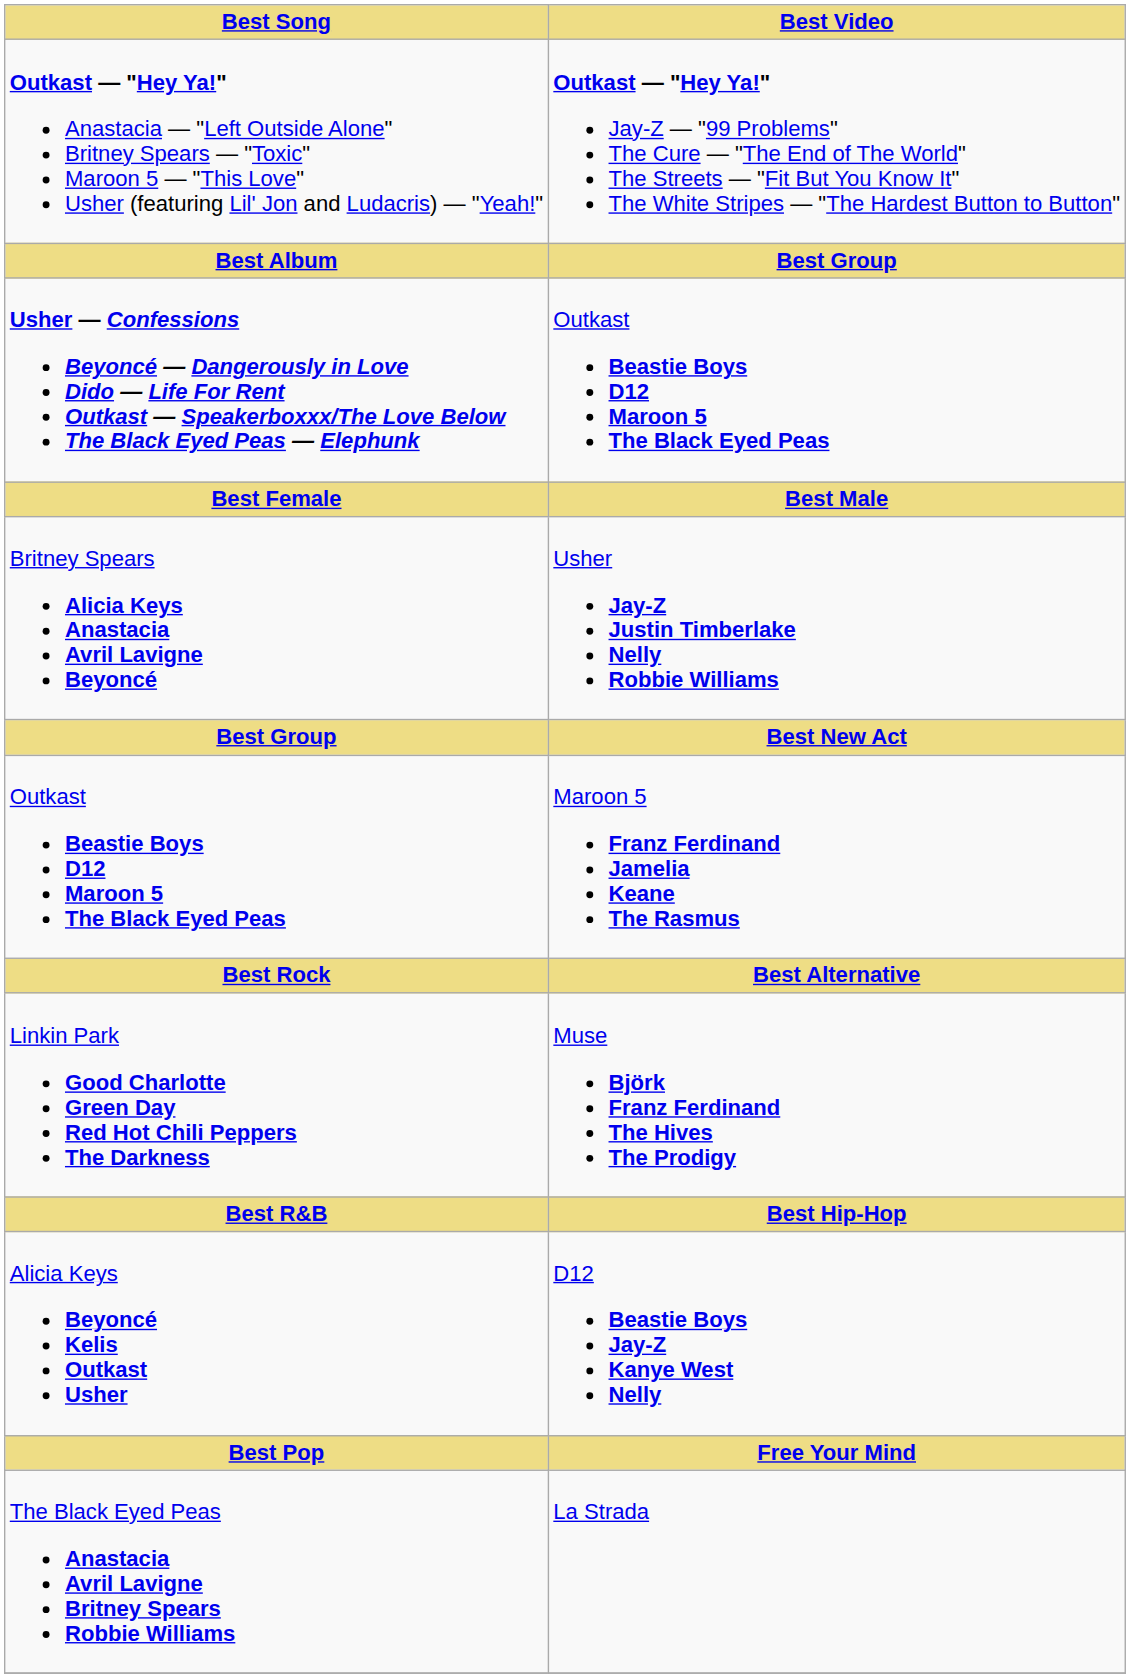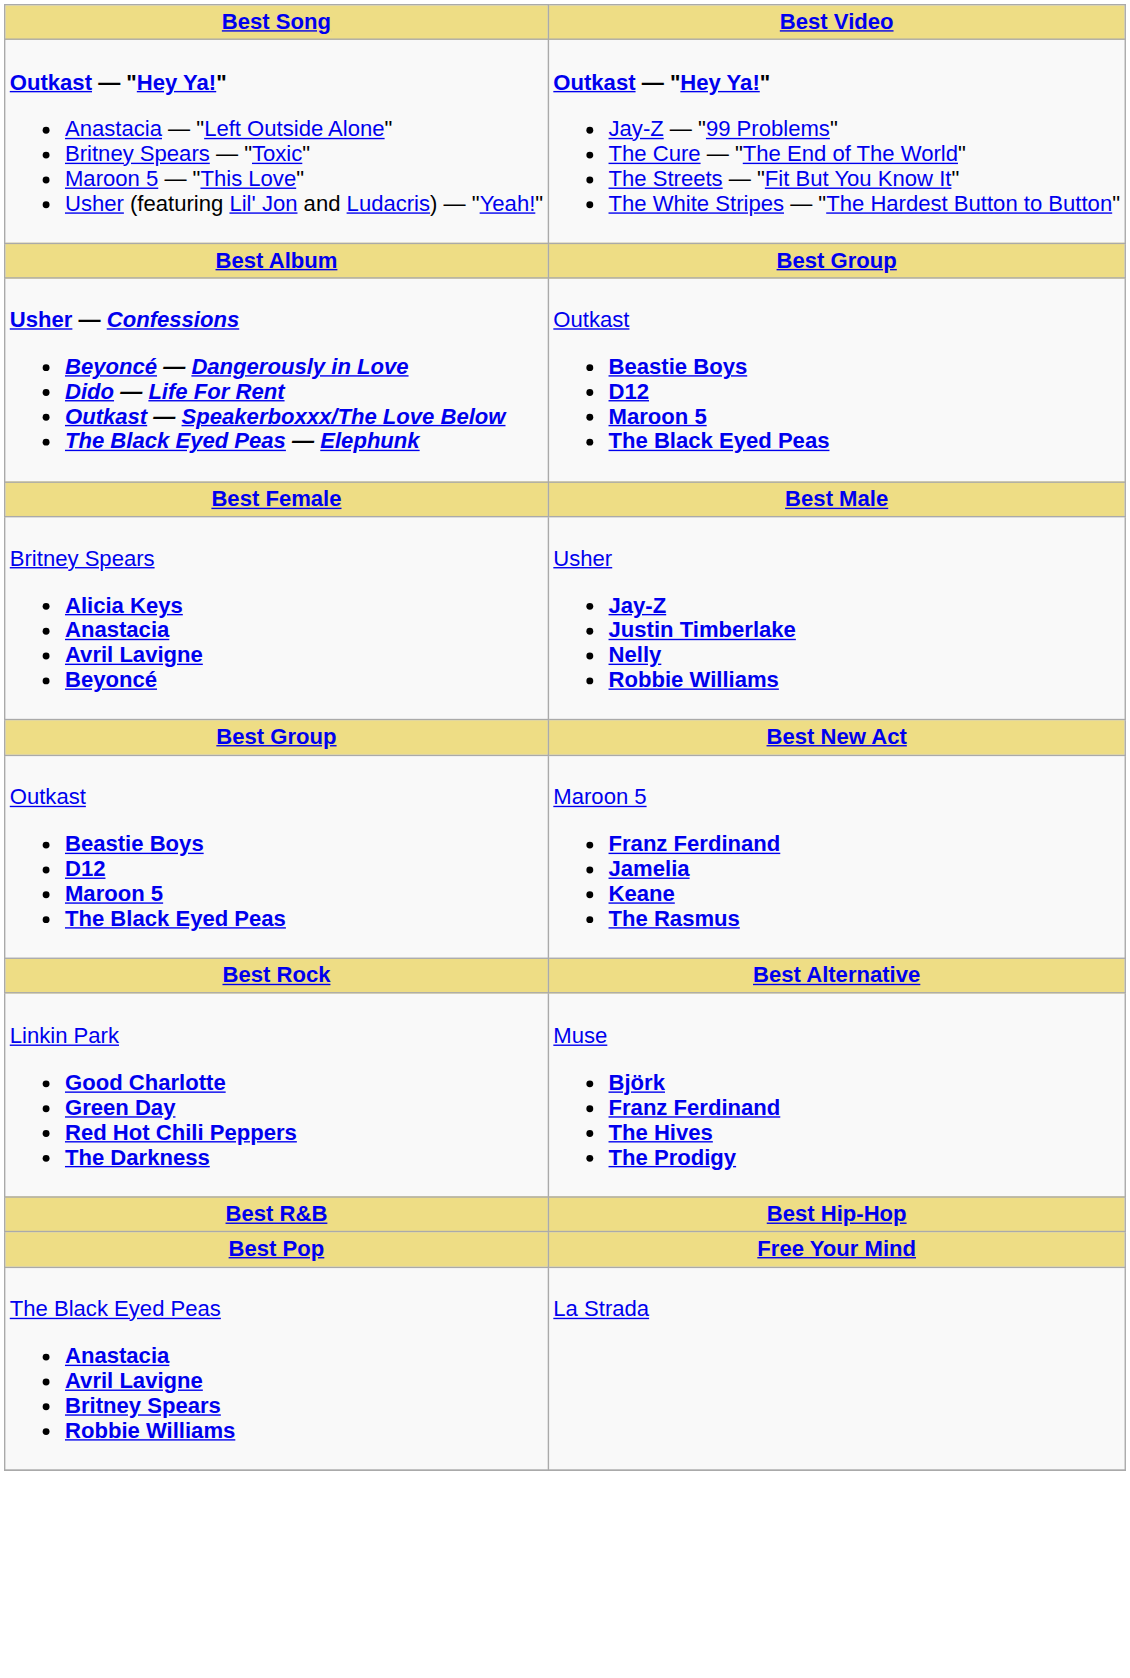- row: Alicia Keys Beyoncé Kelis Outkast Usher | D12 Beastie Boys Jay-Z Kanye West Nelly
